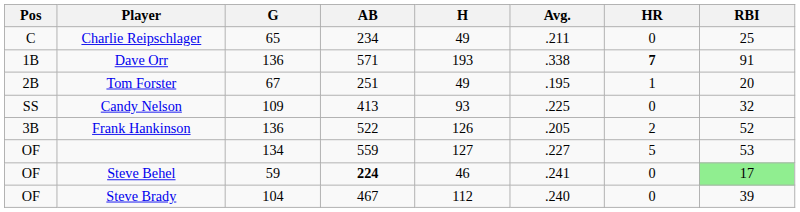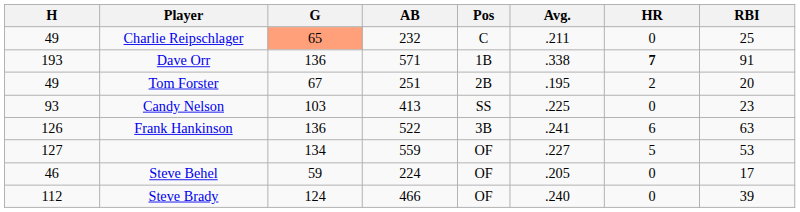columns swapped: Pos <-> H
Charlie Reipschlager | G: no background -> lightsalmon background
Charlie Reipschlager | AB: 234 -> 232
Tom Forster | HR: 1 -> 2
Candy Nelson | G: 109 -> 103
Candy Nelson | RBI: 32 -> 23
Frank Hankinson | Avg.: .205 -> .241
Frank Hankinson | HR: 2 -> 6
Frank Hankinson | RBI: 52 -> 63
Steve Behel | AB: bold -> normal
Steve Behel | Avg.: .241 -> .205
Steve Behel | RBI: lightgreen background -> no background
Steve Brady | G: 104 -> 124
Steve Brady | AB: 467 -> 466
